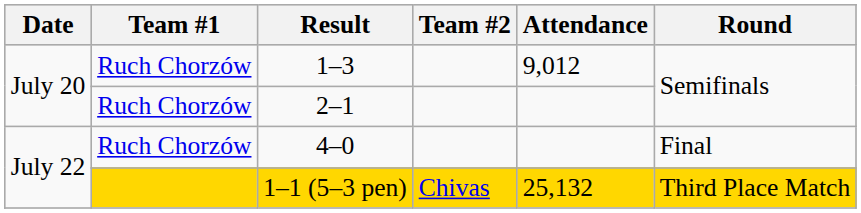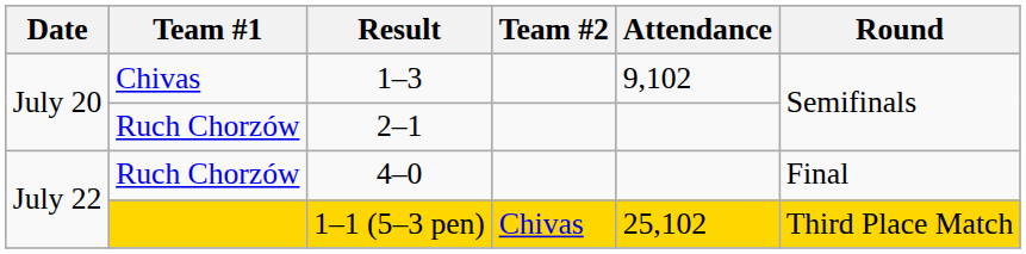1–3 | Team #1: Ruch Chorzów -> Chivas
1–3 | Attendance: 9,012 -> 9,102
1–1 (5–3 pen) | Attendance: 25,132 -> 25,102
